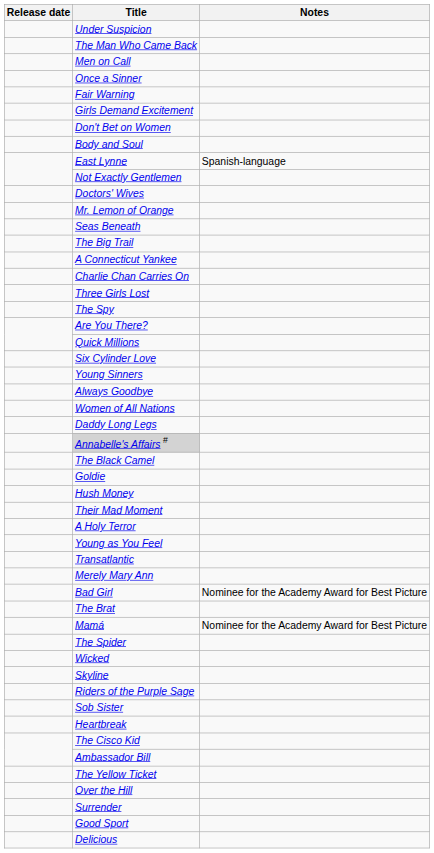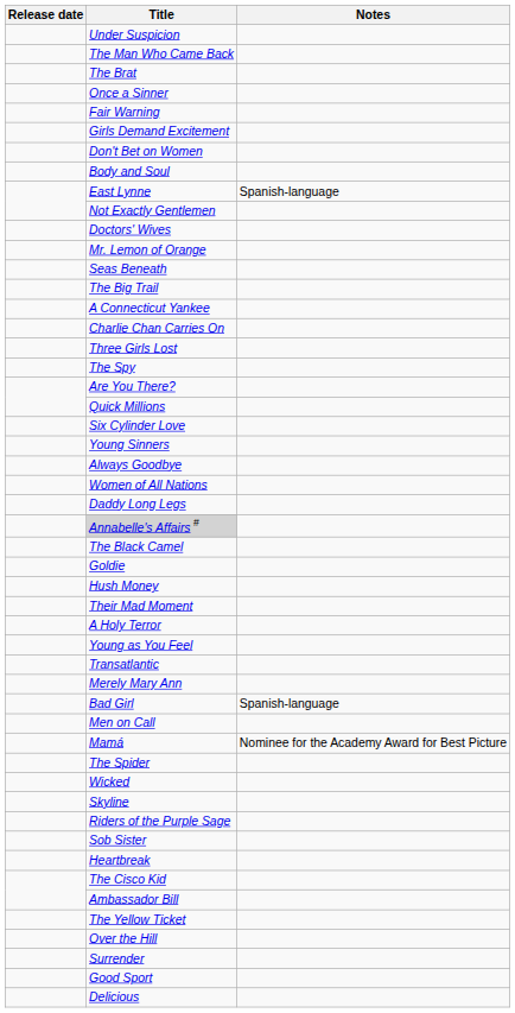rows swapped: Men on Call <-> The Brat
Bad Girl | Notes: Nominee for the Academy Award for Best Picture -> Spanish-language
